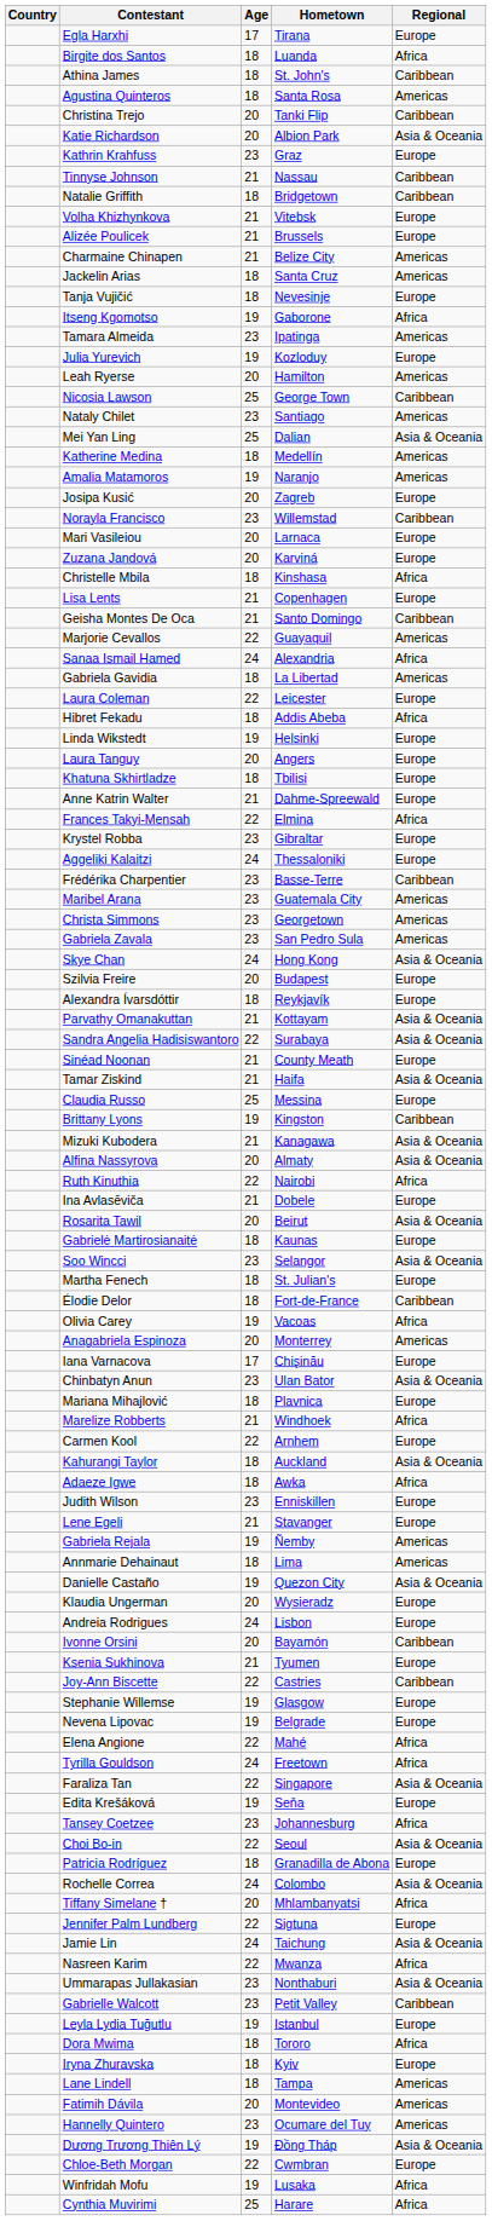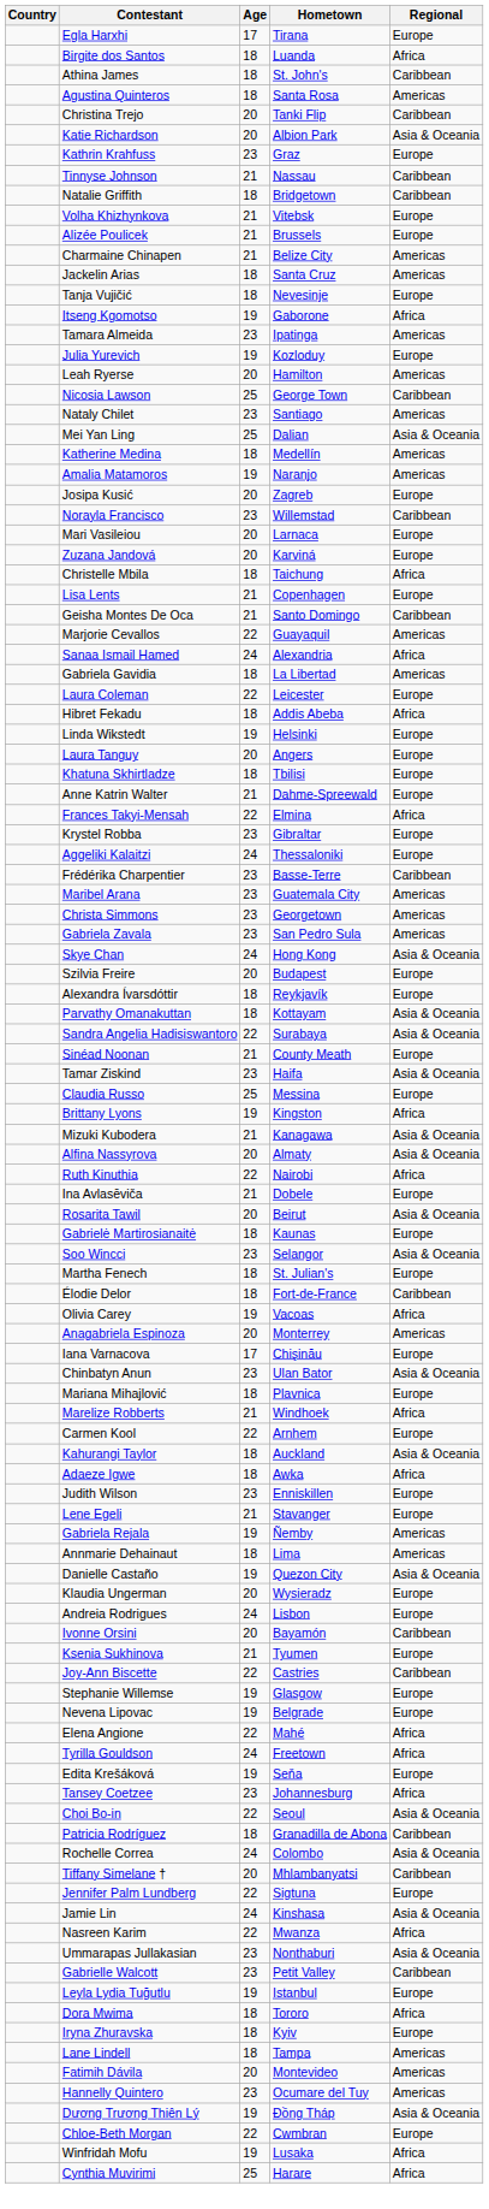Christelle Mbila | Hometown: Kinshasa -> Taichung
Parvathy Omanakuttan | Age: 21 -> 18
Tamar Ziskind | Age: 21 -> 23
Brittany Lyons | Regional: Caribbean -> Africa
- row: Faraliza Tan | 22 | Singapore | Asia & Oceania
Patricia Rodríguez | Regional: Europe -> Caribbean
Tiffany Simelane † | Regional: Africa -> Caribbean
Jamie Lin | Hometown: Taichung -> Kinshasa
